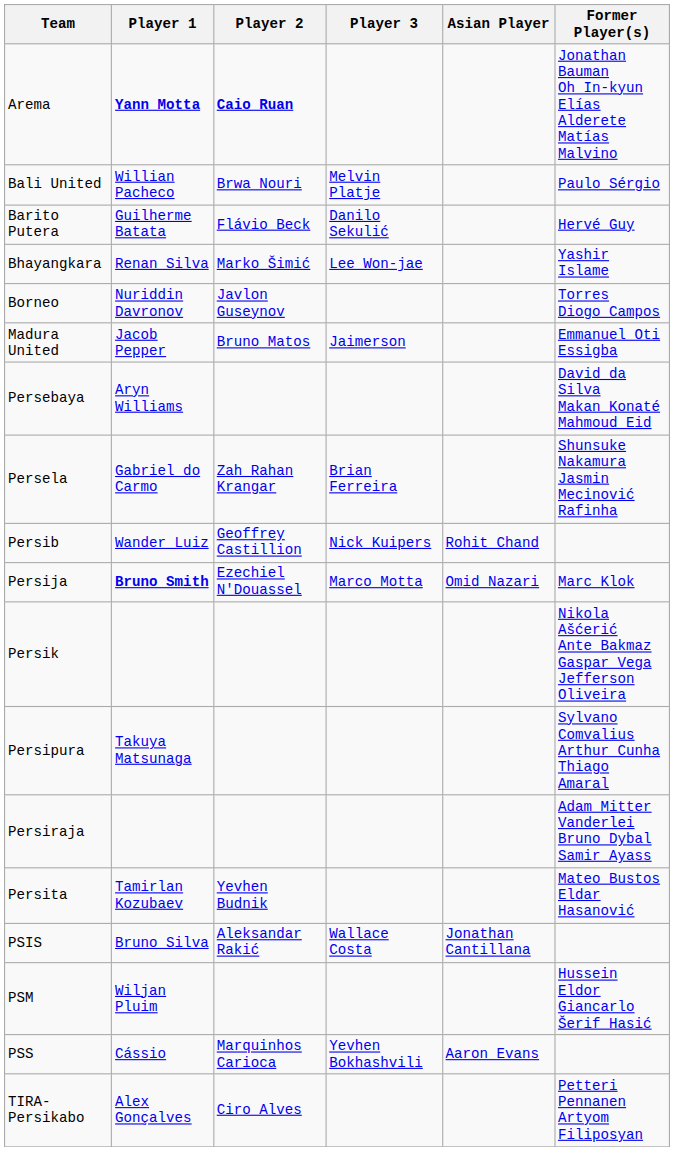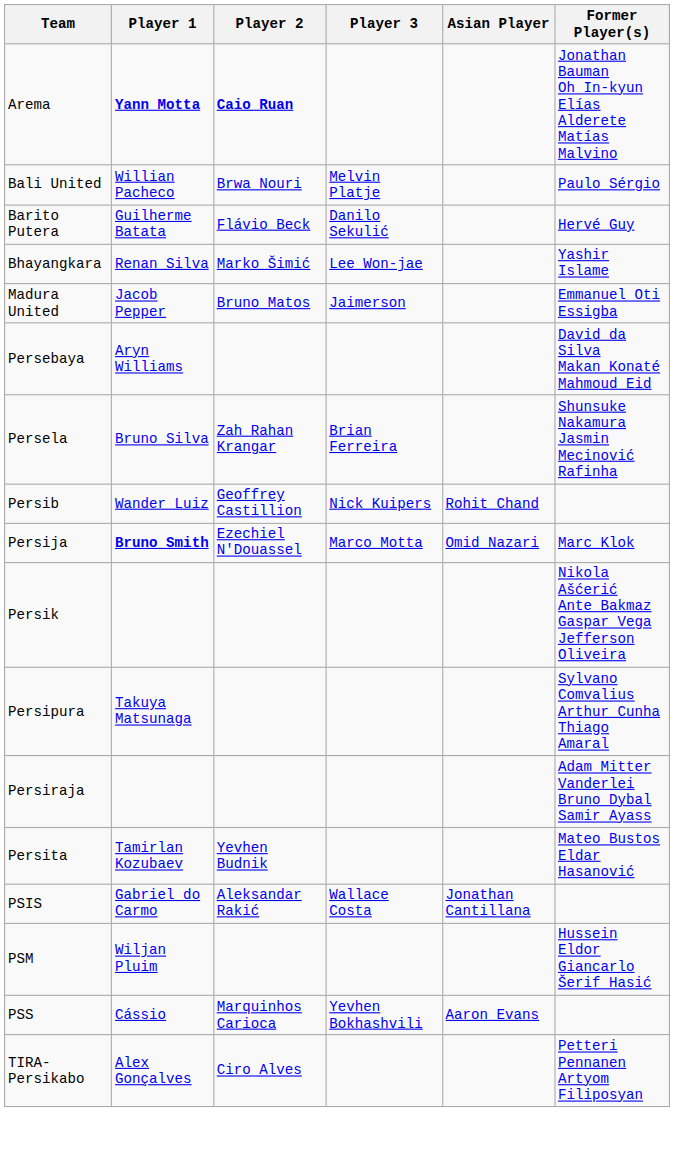- row: Borneo | Nuriddin Davronov | Javlon Guseynov | Torres Diogo Campos
Persela | Player 1: Gabriel do Carmo -> Bruno Silva
PSIS | Player 1: Bruno Silva -> Gabriel do Carmo
